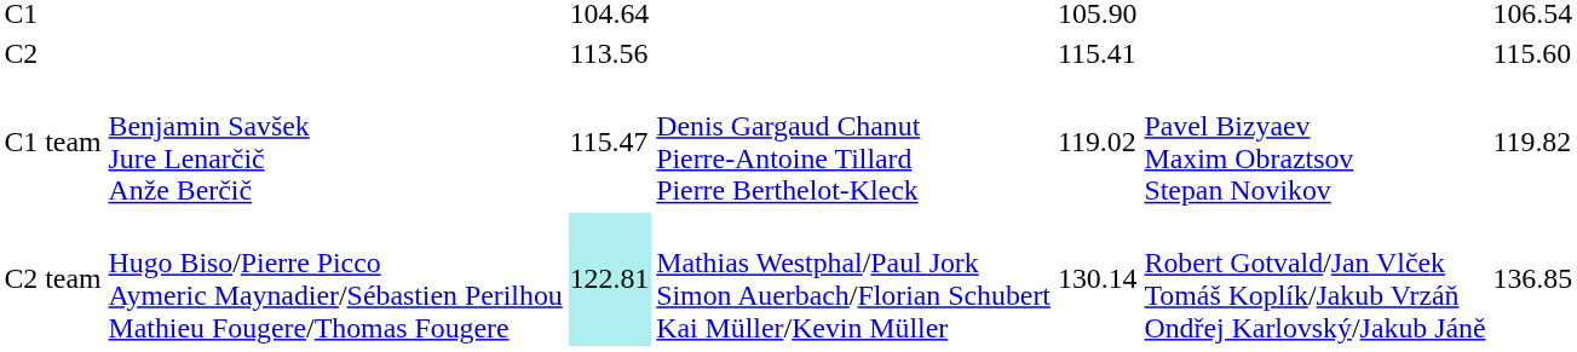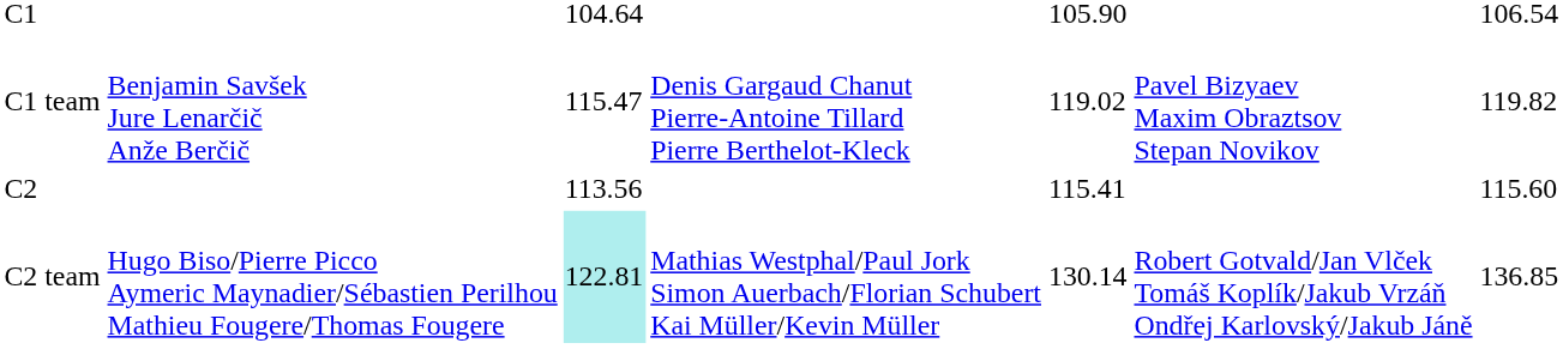rows swapped: C1 team <-> C2
